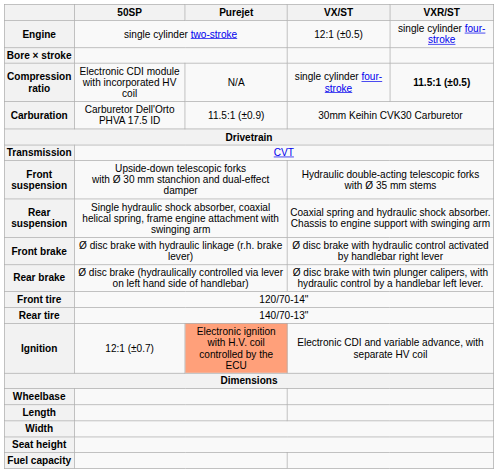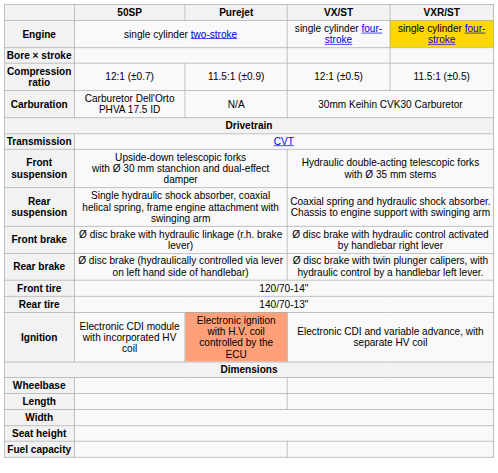Engine | VX/ST: 12:1 (±0.5) -> single cylinder four-stroke
Engine | VXR/ST: no background -> gold background
Compression ratio | 50SP: Electronic CDI module with incorporated HV coil -> 12:1 (±0.7)
Compression ratio | Purejet: N/A -> 11.5:1 (±0.9)
Compression ratio | VX/ST: single cylinder four-stroke -> 12:1 (±0.5)
Compression ratio | VXR/ST: bold -> normal
Carburation | Purejet: 11.5:1 (±0.9) -> N/A
Ignition | 50SP: 12:1 (±0.7) -> Electronic CDI module with incorporated HV coil
